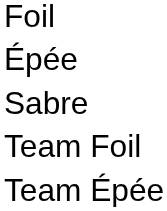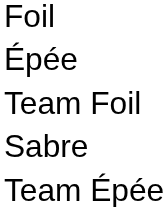rows swapped: Sabre <-> Team Foil
